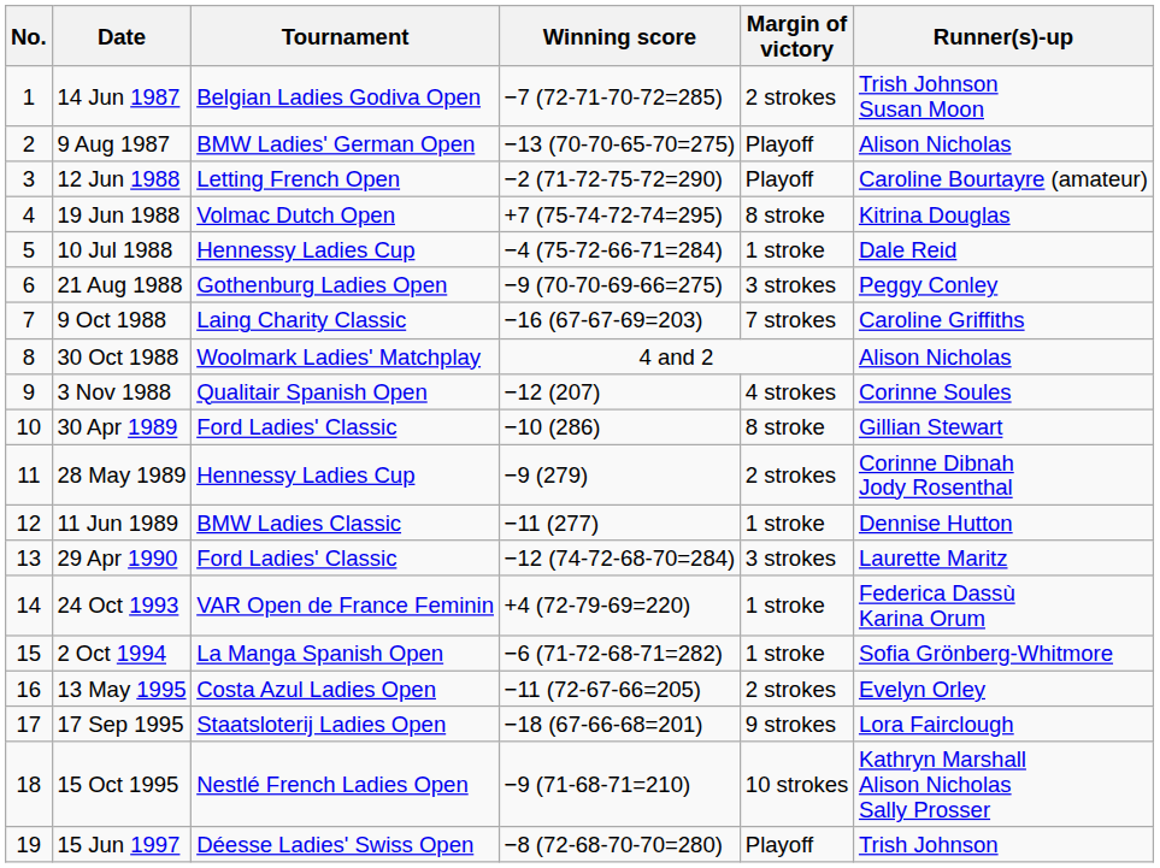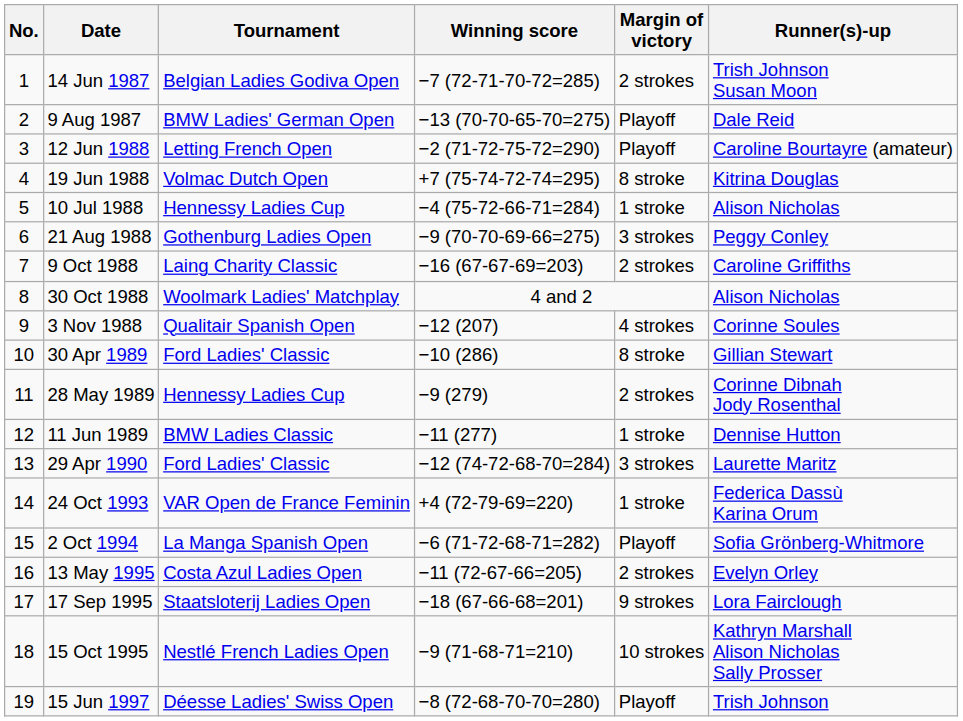9 Aug 1987 | Runner(s)-up: Alison Nicholas -> Dale Reid
10 Jul 1988 | Runner(s)-up: Dale Reid -> Alison Nicholas
9 Oct 1988 | Margin of victory: 7 strokes -> 2 strokes
2 Oct 1994 | Margin of victory: 1 stroke -> Playoff
